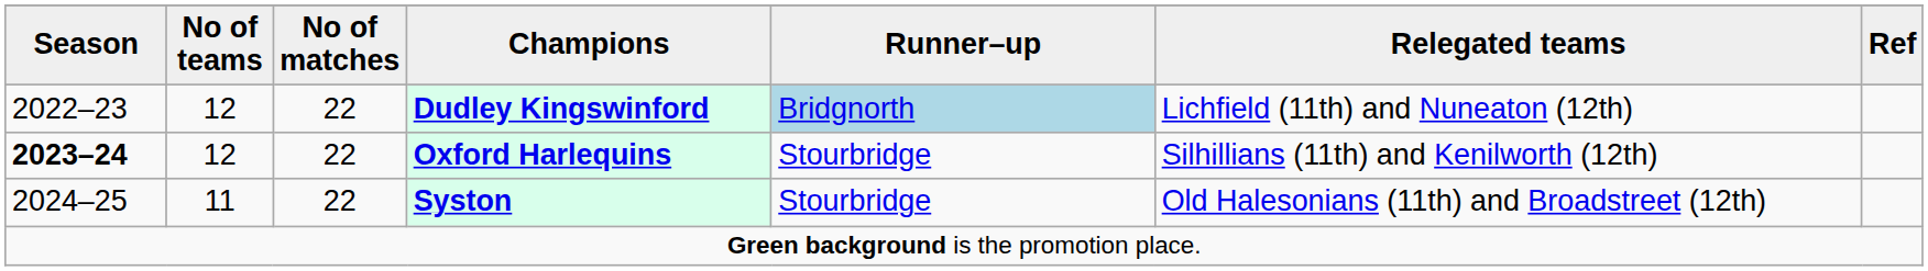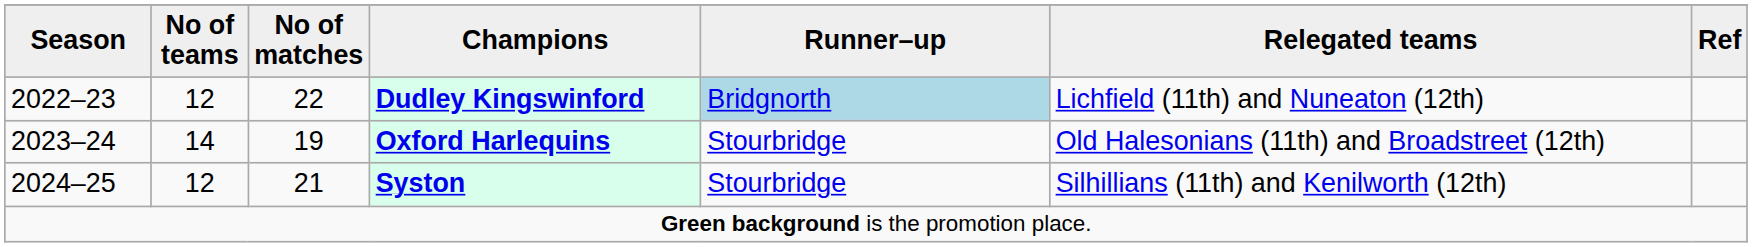Oxford Harlequins | Season: bold -> normal
Oxford Harlequins | No of teams: 12 -> 14
Oxford Harlequins | No of matches: 22 -> 19
Oxford Harlequins | Relegated teams: Silhillians (11th) and Kenilworth (12th) -> Old Halesonians (11th) and Broadstreet (12th)
Syston | No of teams: 11 -> 12
Syston | No of matches: 22 -> 21
Syston | Relegated teams: Old Halesonians (11th) and Broadstreet (12th) -> Silhillians (11th) and Kenilworth (12th)
